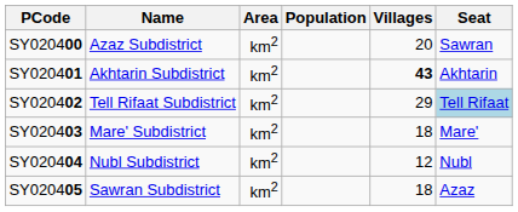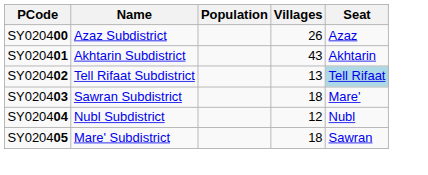- column: Area | km2 | km2 | km2 | km2 | km2 | km2
SY020400 | Villages: 20 -> 26
SY020400 | Seat: Sawran -> Azaz
SY020401 | Villages: bold -> normal
SY020402 | Villages: 29 -> 13
SY020403 | Name: Mare' Subdistrict -> Sawran Subdistrict
SY020405 | Name: Sawran Subdistrict -> Mare' Subdistrict
SY020405 | Seat: Azaz -> Sawran
